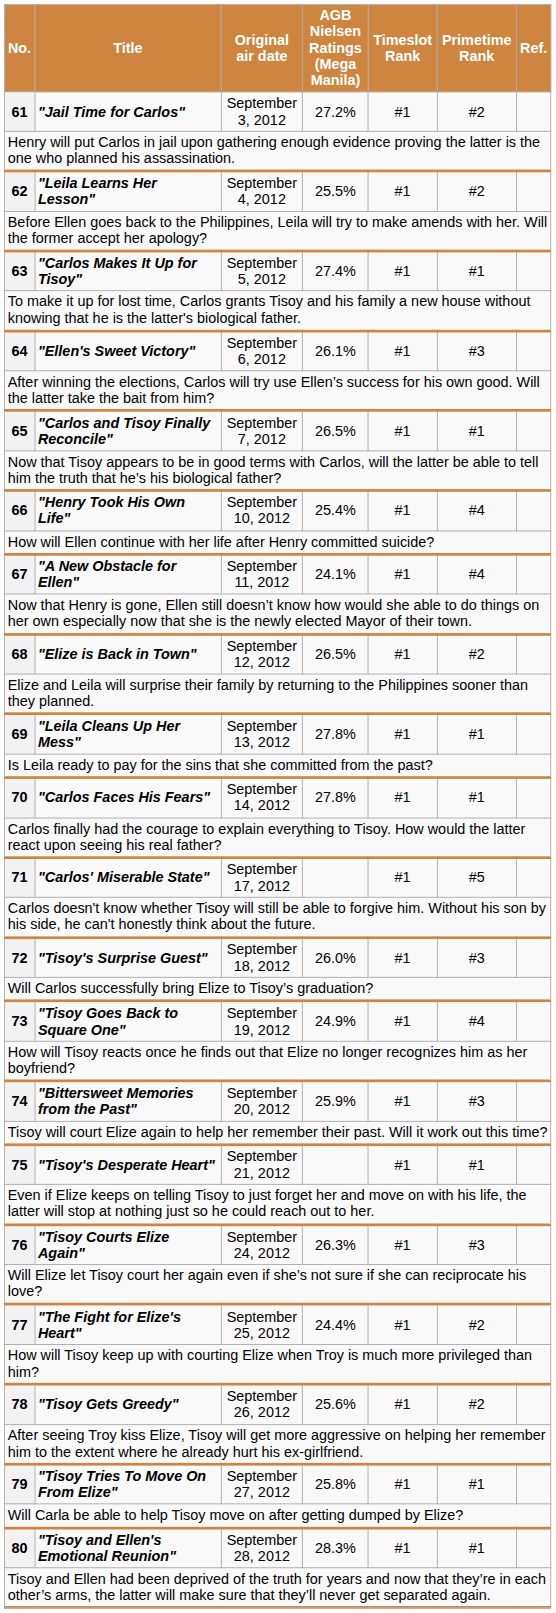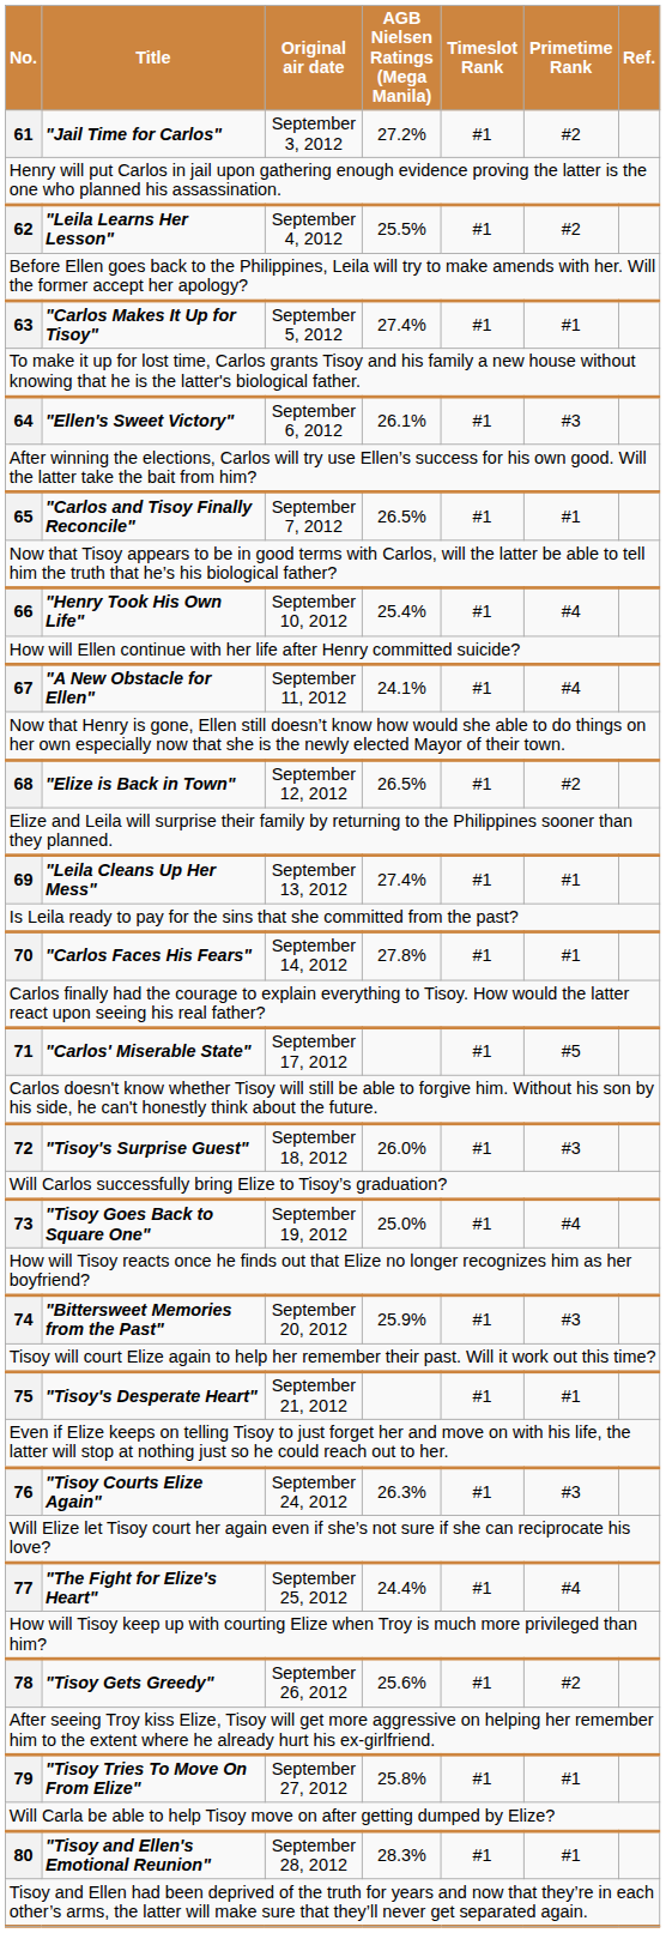69 | AGB Nielsen Ratings (Mega Manila): 27.8% -> 27.4%
73 | AGB Nielsen Ratings (Mega Manila): 24.9% -> 25.0%
77 | Primetime Rank: #2 -> #4
